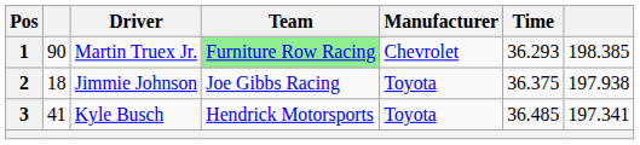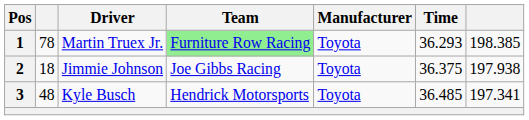1 | column 2: 90 -> 78
1 | Manufacturer: Chevrolet -> Toyota
3 | column 2: 41 -> 48
